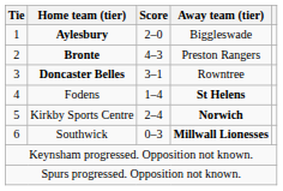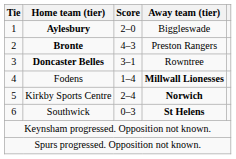Fodens | Away team (tier): St Helens -> Millwall Lionesses
Southwick | Away team (tier): Millwall Lionesses -> St Helens
